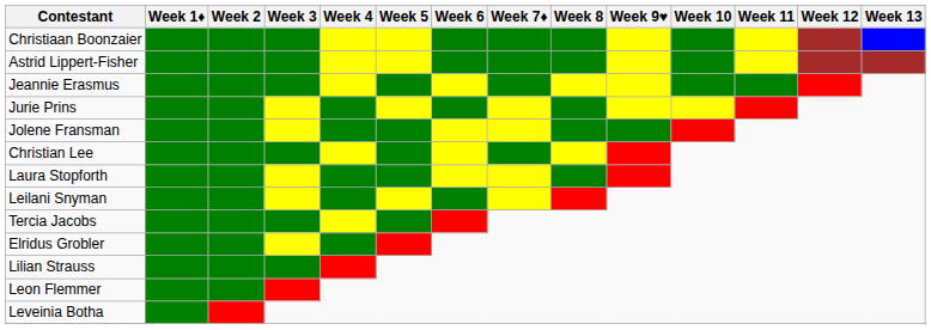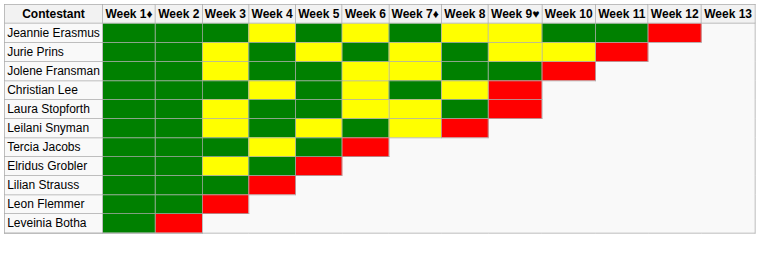- row: Christiaan Boonzaier
- row: Astrid Lippert-Fisher
